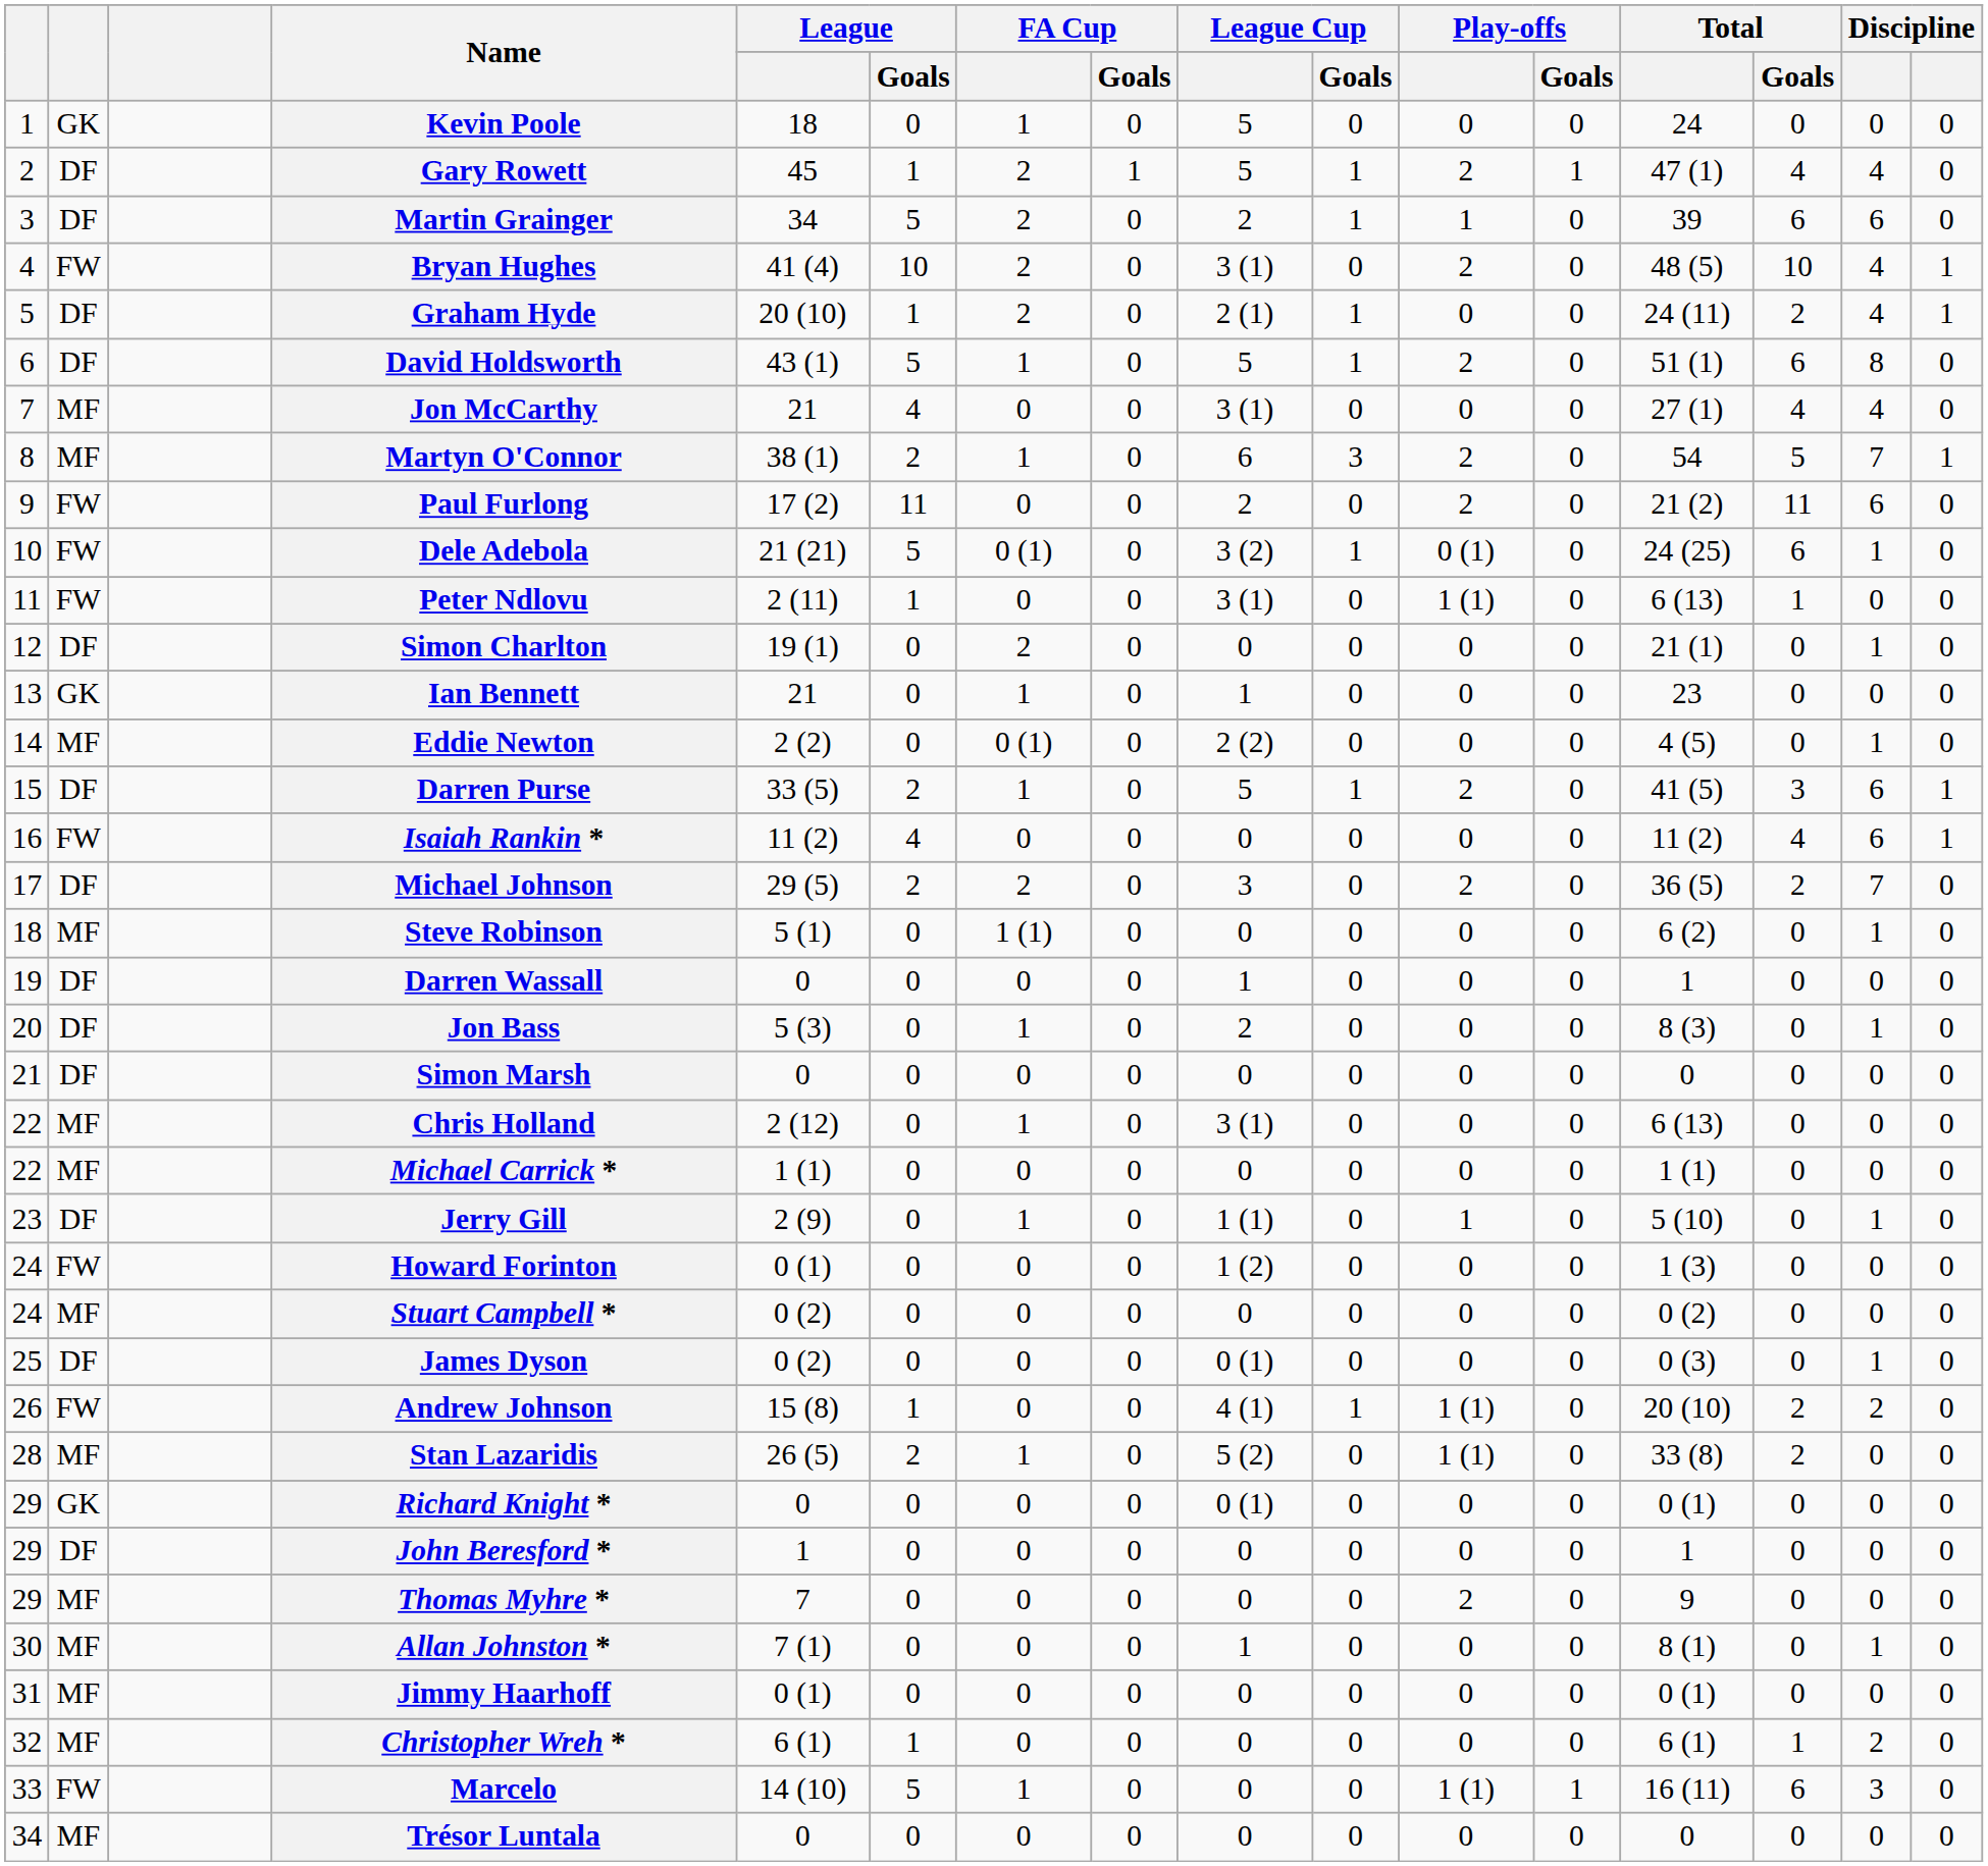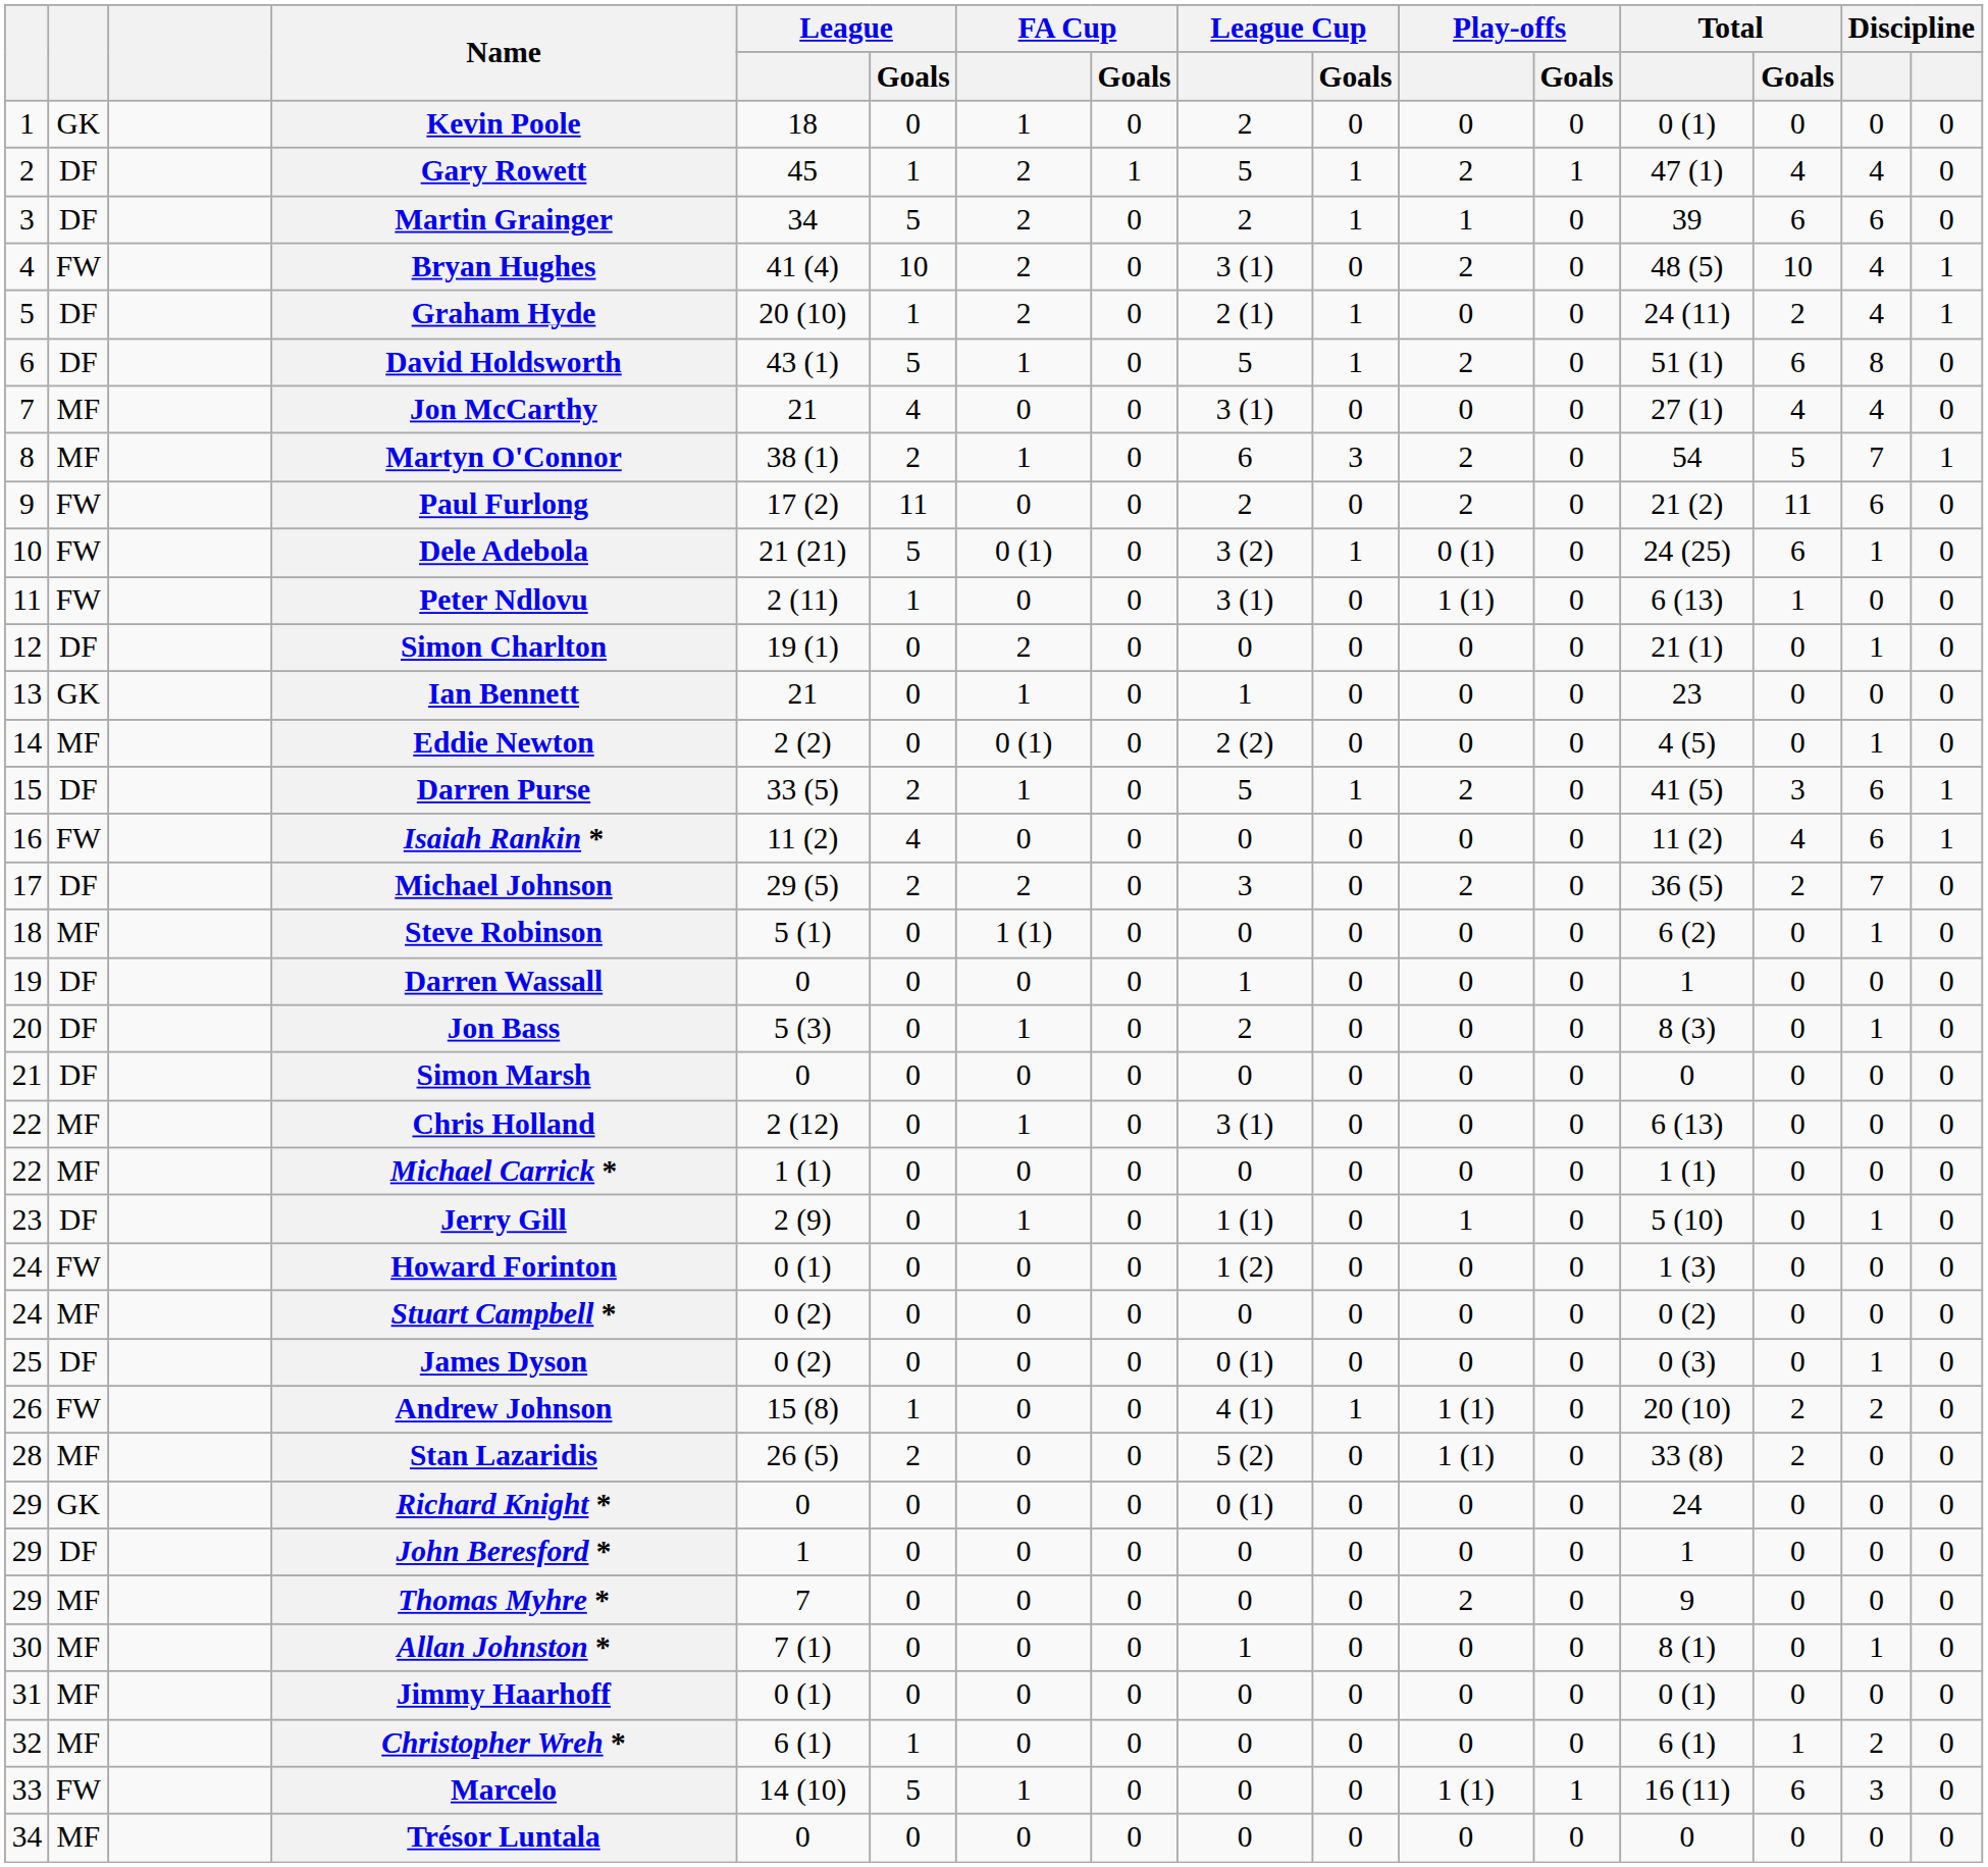Kevin Poole | League Cup: 5 -> 2
Kevin Poole | Total: 24 -> 0 (1)
Stan Lazaridis | FA Cup: 1 -> 0
Richard Knight * | Total: 0 (1) -> 24
